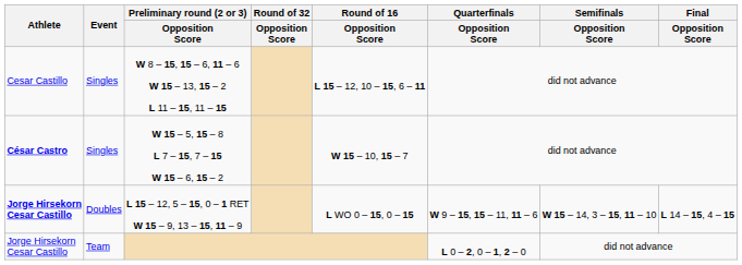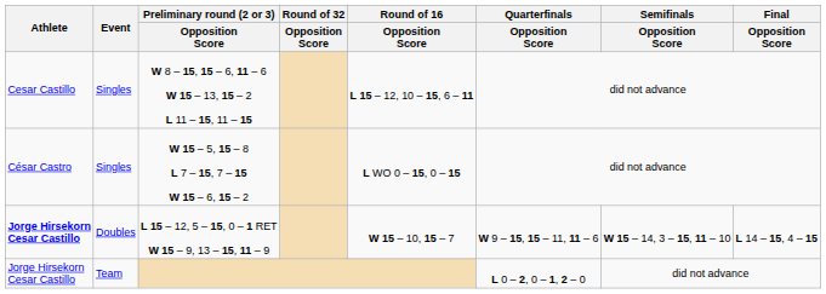W 15 – 5, 15 – 8 L 7 – 15, 7 – 15 W 15 – 6, 15 – 2 | Athlete: bold -> normal
W 15 – 5, 15 – 8 L 7 – 15, 7 – 15 W 15 – 6, 15 – 2 | Round of 16 / Opposition Score: W 15 – 10, 15 – 7 -> L WO 0 – 15, 0 – 15
L 15 – 12, 5 – 15, 0 – 1 RET W 15 – 9, 13 – 15, 11 – 9 | Round of 16 / Opposition Score: L WO 0 – 15, 0 – 15 -> W 15 – 10, 15 – 7
